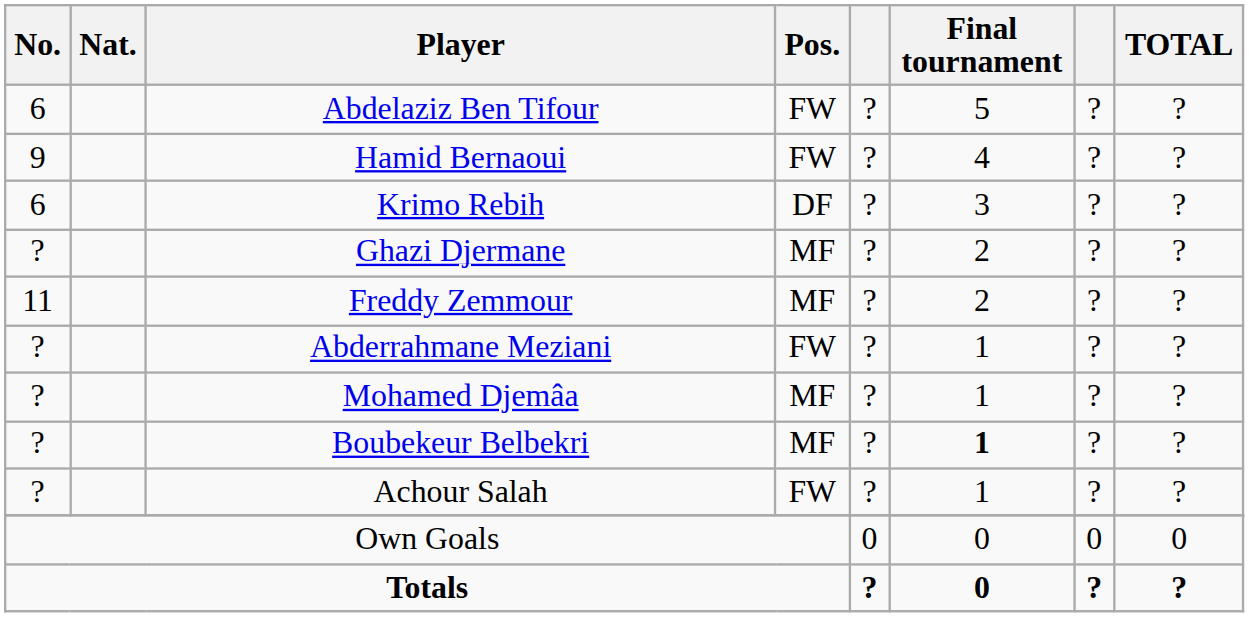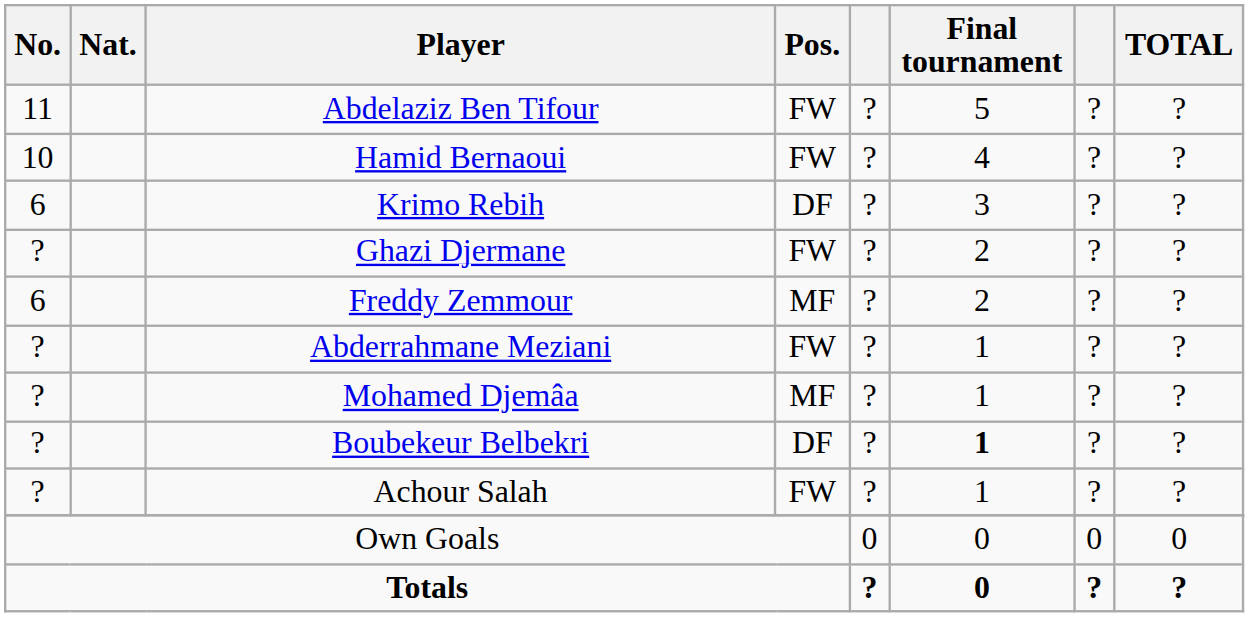Abdelaziz Ben Tifour | No.: 6 -> 11
Hamid Bernaoui | No.: 9 -> 10
Ghazi Djermane | Pos.: MF -> FW
Freddy Zemmour | No.: 11 -> 6
Boubekeur Belbekri | Pos.: MF -> DF
